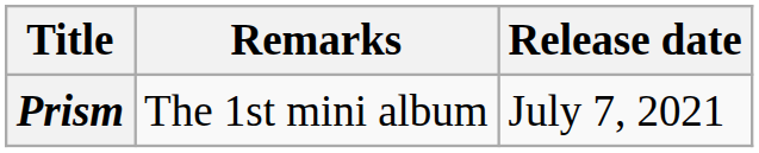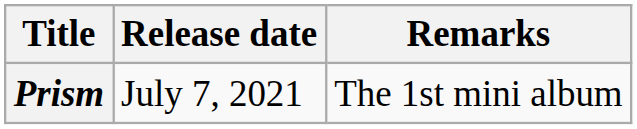columns swapped: Release date <-> Remarks
